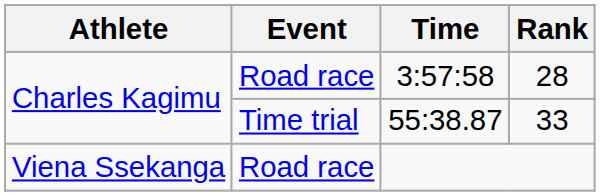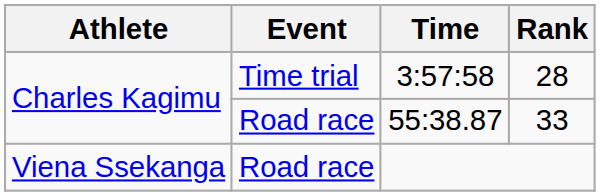3:57:58 | Event: Road race -> Time trial
55:38.87 | Event: Time trial -> Road race
